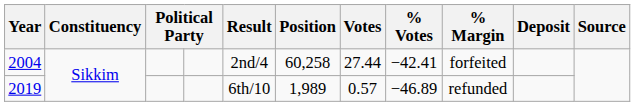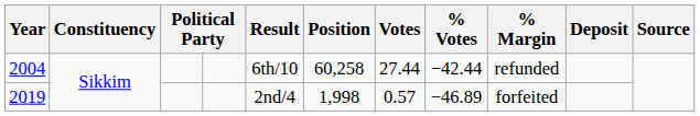2004 | Result: 2nd/4 -> 6th/10
2004 | % Votes: −42.41 -> −42.44
2004 | % Margin: forfeited -> refunded
2019 | Result: 6th/10 -> 2nd/4
2019 | Position: 1,989 -> 1,998
2019 | % Margin: refunded -> forfeited
